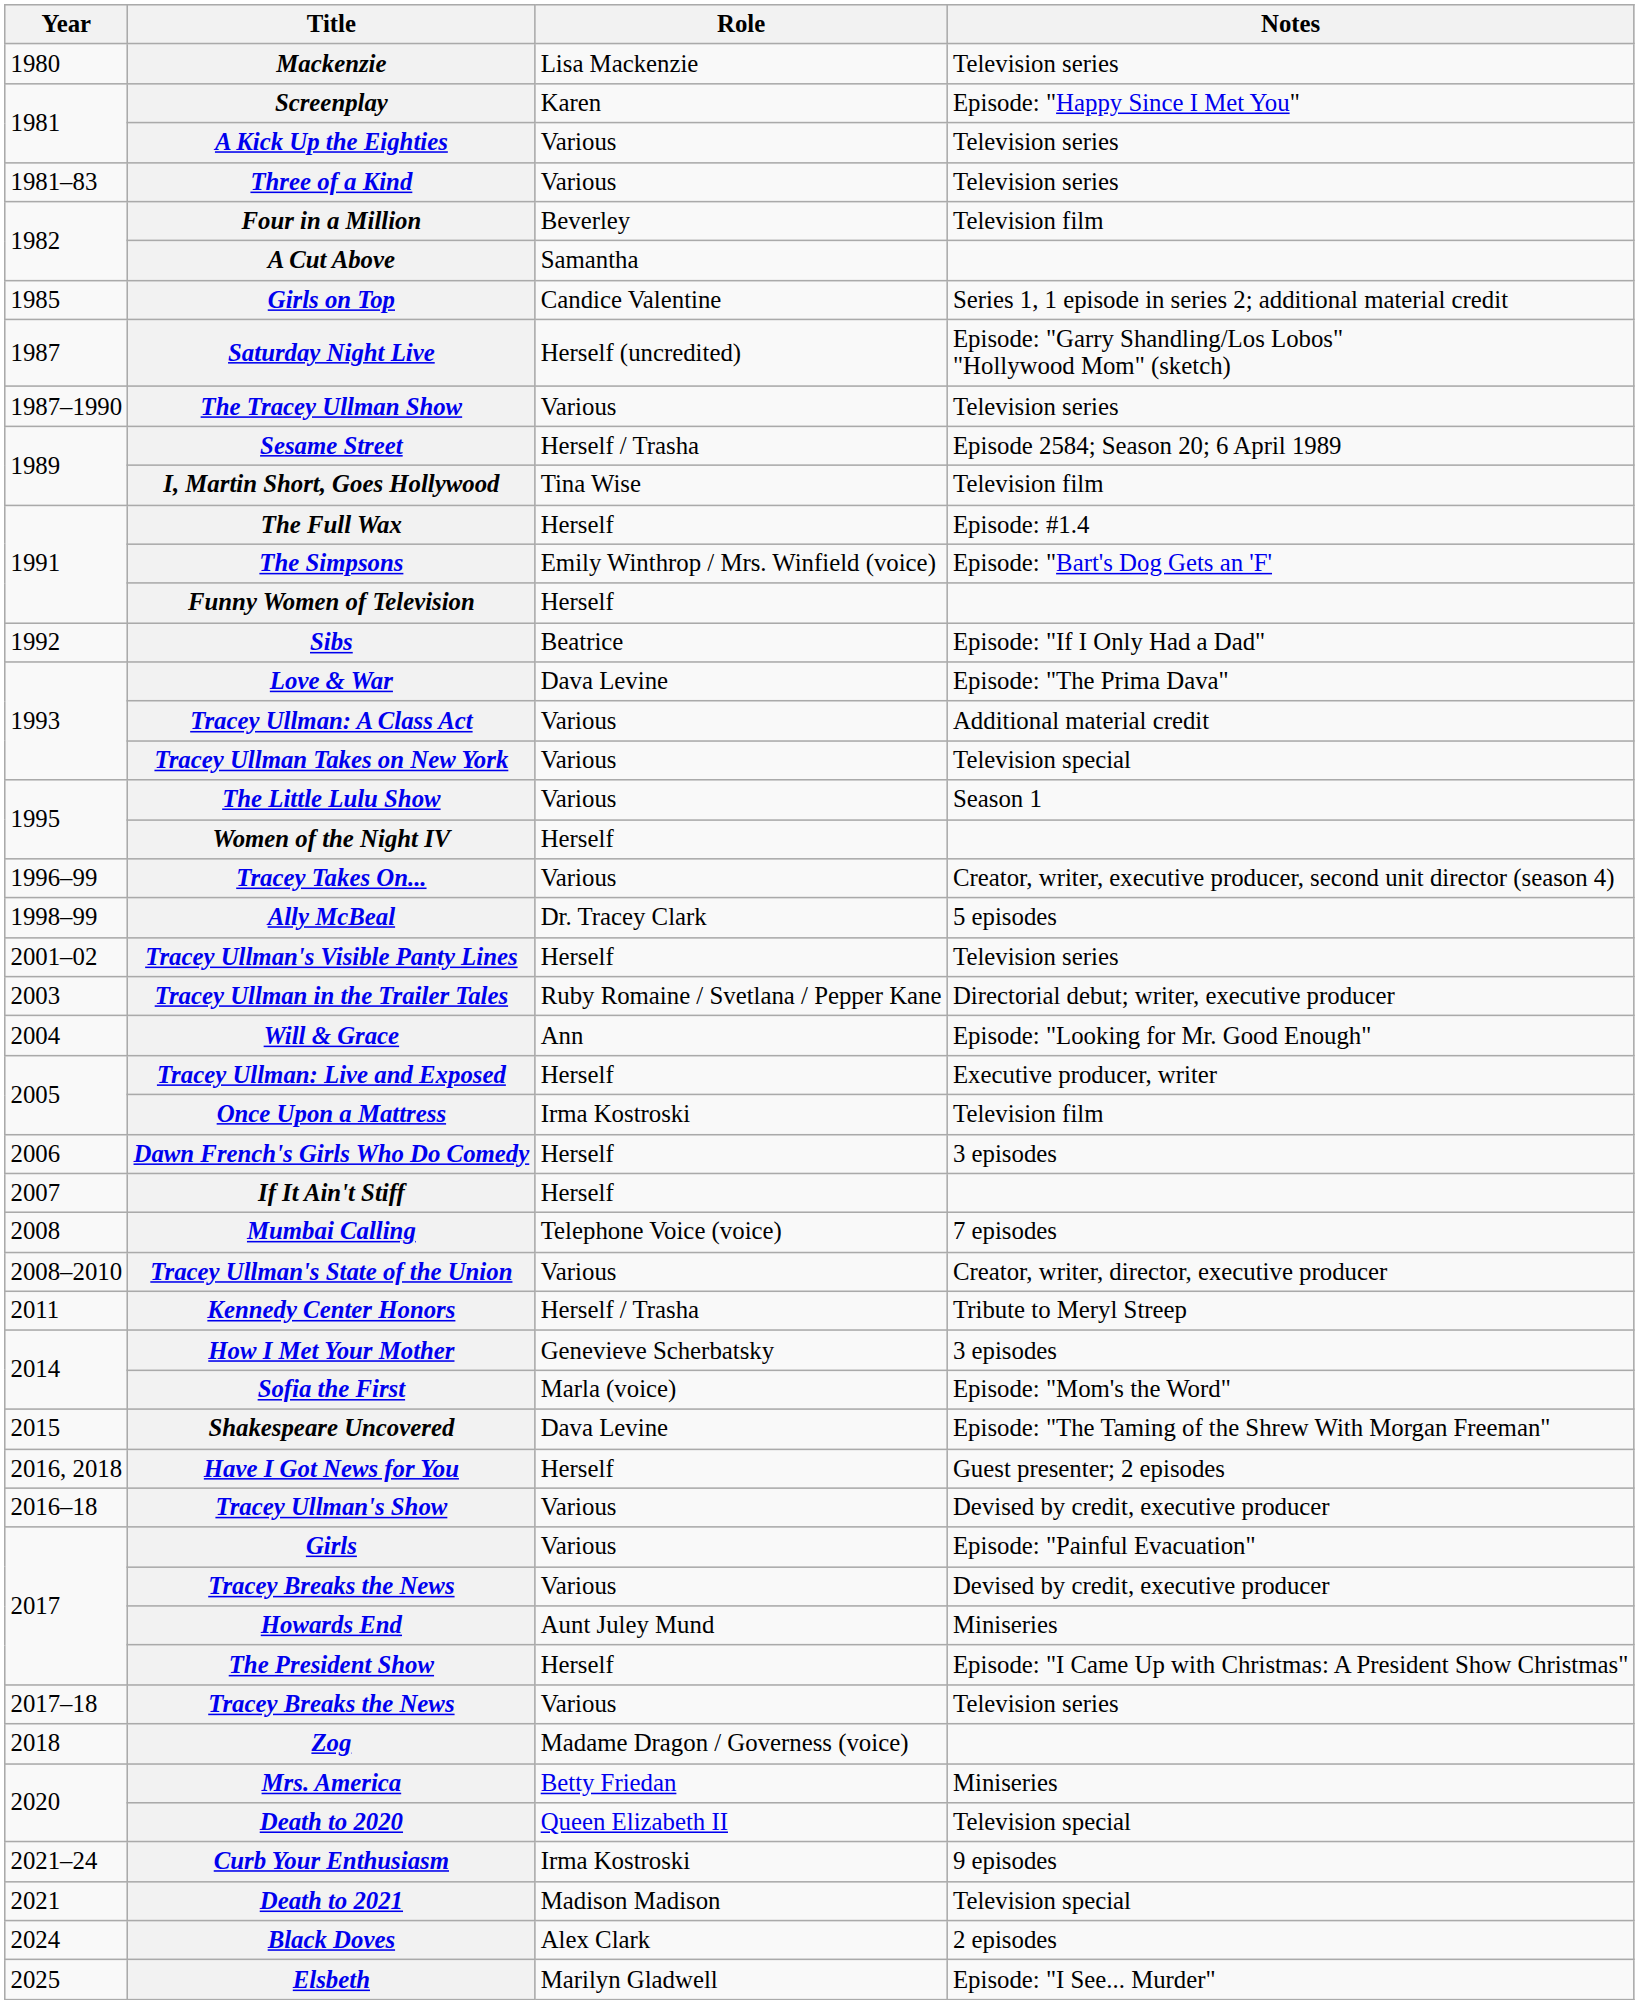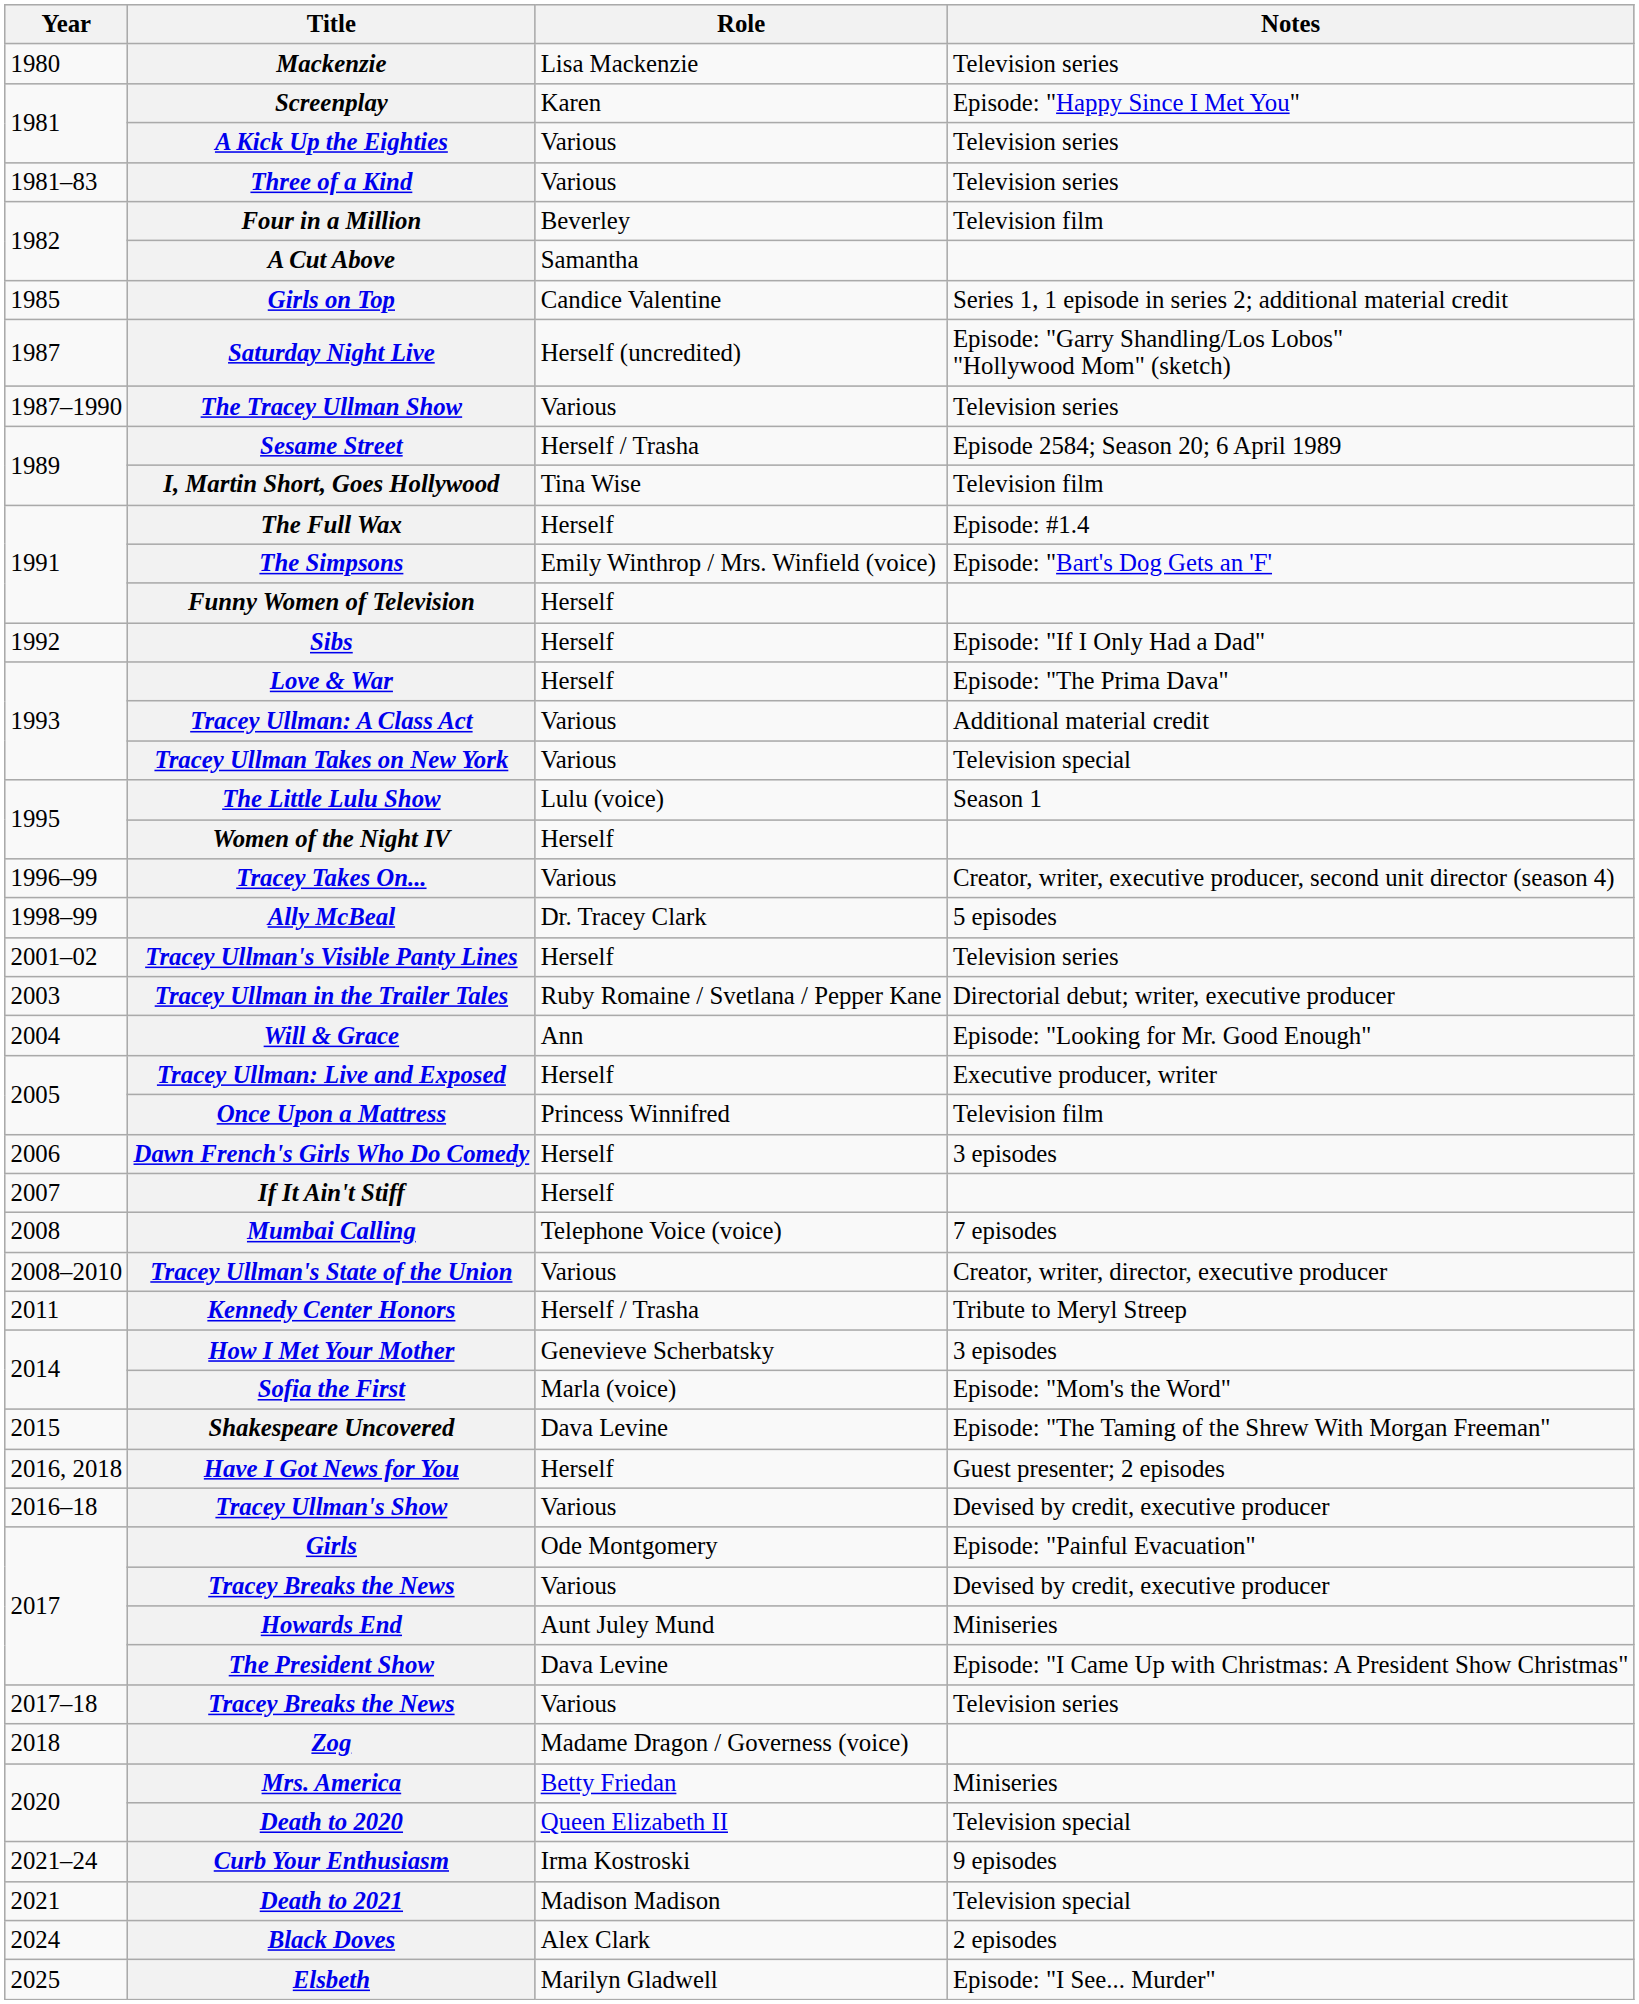Sibs | Role: Beatrice -> Herself
Love & War | Role: Dava Levine -> Herself
The Little Lulu Show | Role: Various -> Lulu (voice)
Once Upon a Mattress | Role: Irma Kostroski -> Princess Winnifred
Girls | Role: Various -> Ode Montgomery
The President Show | Role: Herself -> Dava Levine
